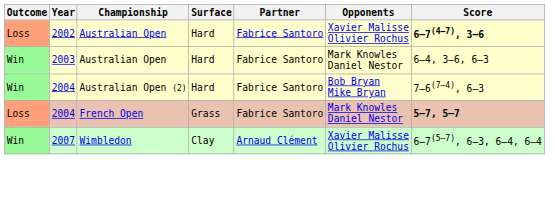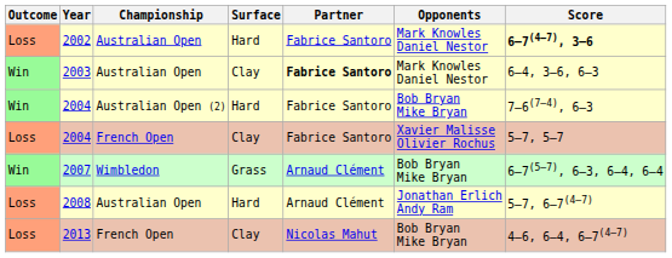2002 | Opponents: Xavier Malisse Olivier Rochus -> Mark Knowles Daniel Nestor
2003 | Surface: Hard -> Clay
2003 | Partner: normal -> bold
2004 / French Open | Surface: Grass -> Clay
2004 / French Open | Opponents: Mark Knowles Daniel Nestor -> Xavier Malisse Olivier Rochus
2004 / French Open | Score: bold -> normal
2007 | Surface: Clay -> Grass
2007 | Opponents: Xavier Malisse Olivier Rochus -> Bob Bryan Mike Bryan
+ row: Loss | 2008 | Australian Open | Hard | Arnaud Clément | Jonathan Erlich Andy Ram | 5–7, 6–7(4–7)
+ row: Loss | 2013 | French Open | Clay | Nicolas Mahut | Bob Bryan Mike Bryan | 4–6, 6–4, 6–7(4–7)
